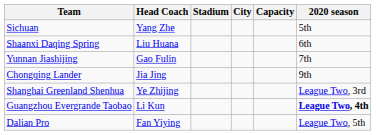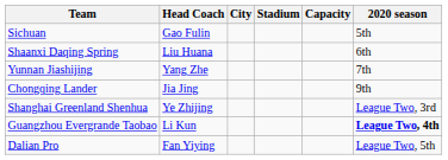columns swapped: City <-> Stadium
Sichuan | Head Coach: Yang Zhe -> Gao Fulin
Yunnan Jiashijing | Head Coach: Gao Fulin -> Yang Zhe
